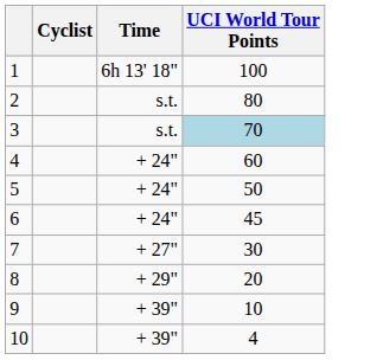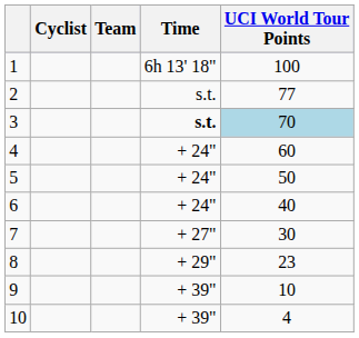+ column: Team
2 | UCI World Tour Points: 80 -> 77
3 | Time: normal -> bold
6 | UCI World Tour Points: 45 -> 40
8 | UCI World Tour Points: 20 -> 23
